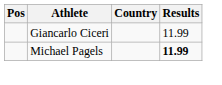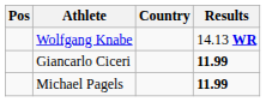+ row: Wolfgang Knabe | 14.13 WR
Giancarlo Ciceri | Results: normal -> bold
